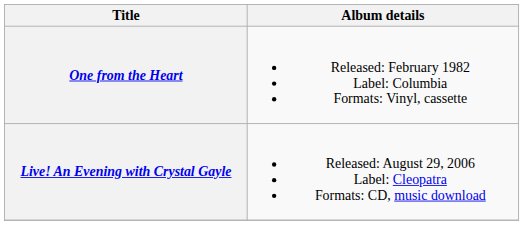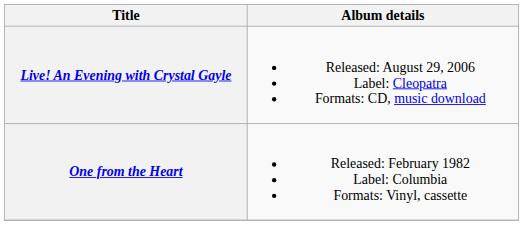rows swapped: One from the Heart <-> Live! An Evening with Crystal Gayle
